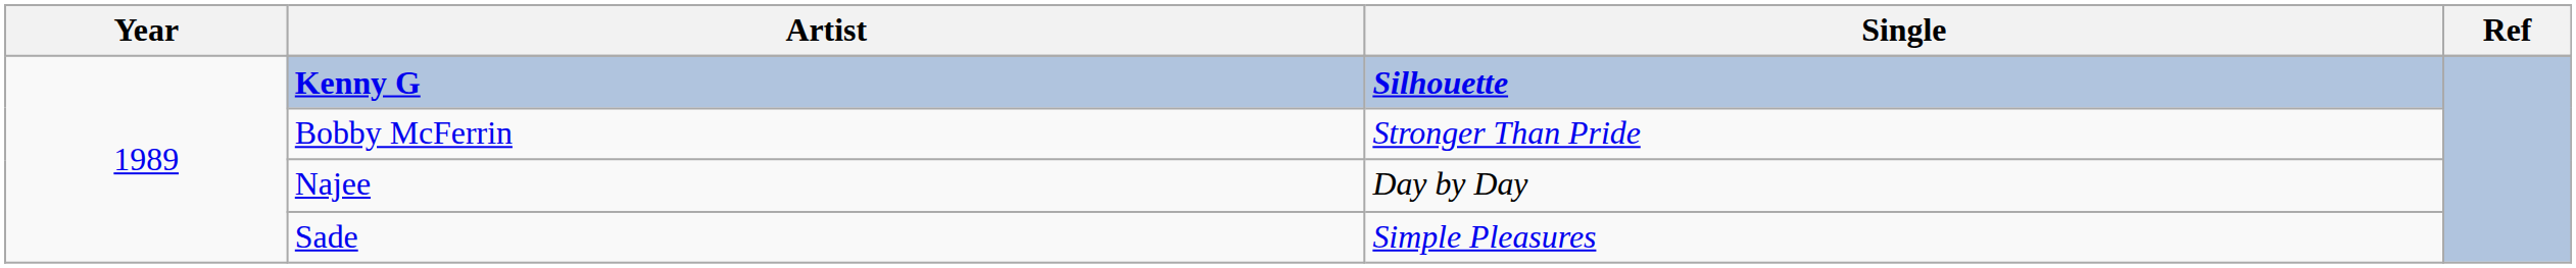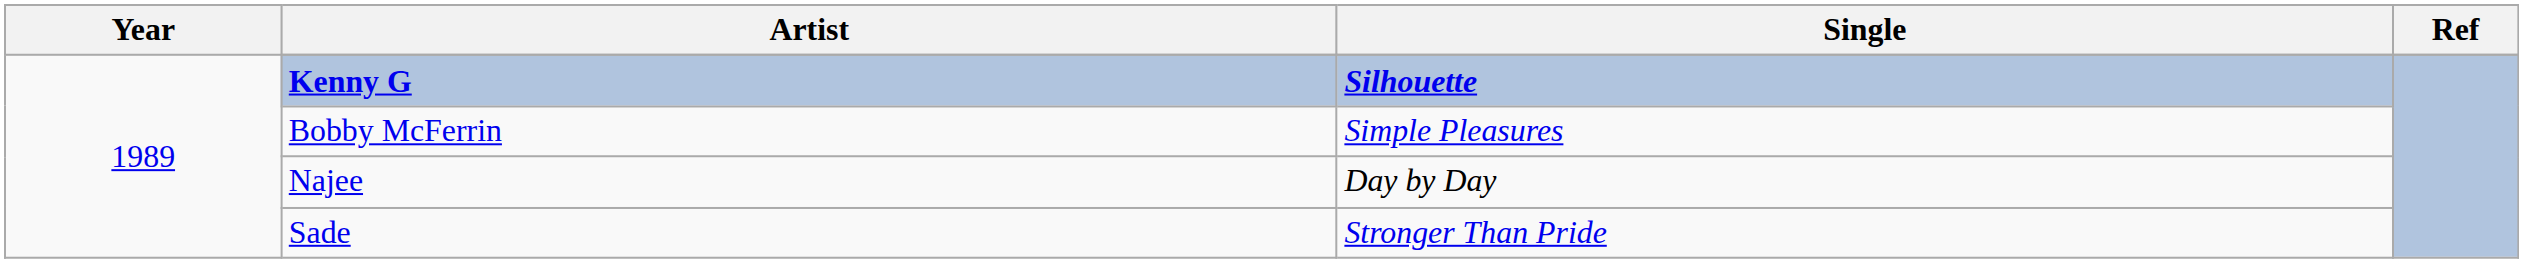Bobby McFerrin | Single: Stronger Than Pride -> Simple Pleasures
Sade | Single: Simple Pleasures -> Stronger Than Pride
